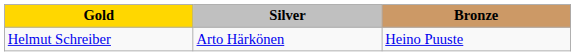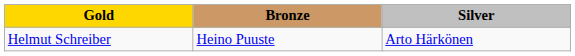columns swapped: Silver <-> Bronze
